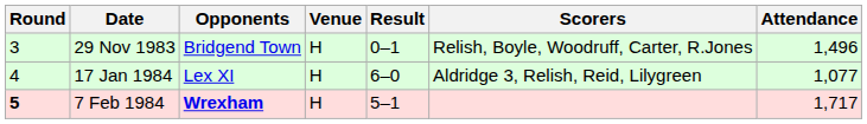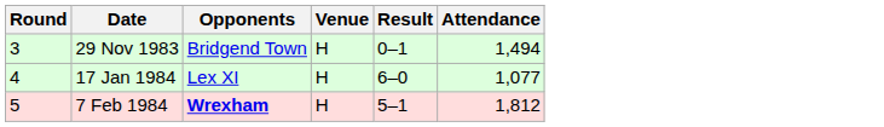- column: Scorers | Relish, Boyle, Woodruff, Carter, R.Jones | Aldridge 3, Relish, Reid, Lilygreen
29 Nov 1983 | Attendance: 1,496 -> 1,494
7 Feb 1984 | Round: bold -> normal
7 Feb 1984 | Attendance: 1,717 -> 1,812
